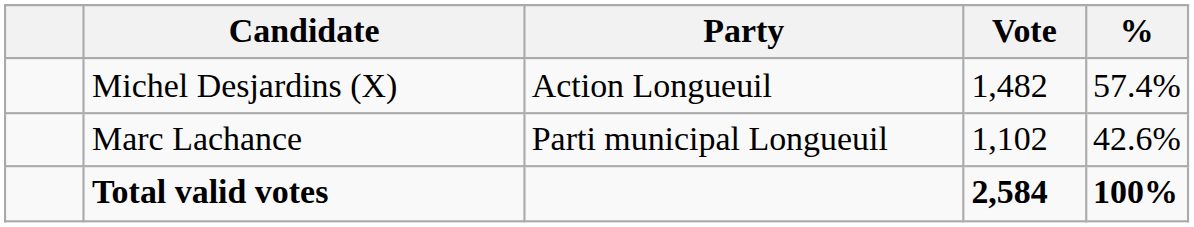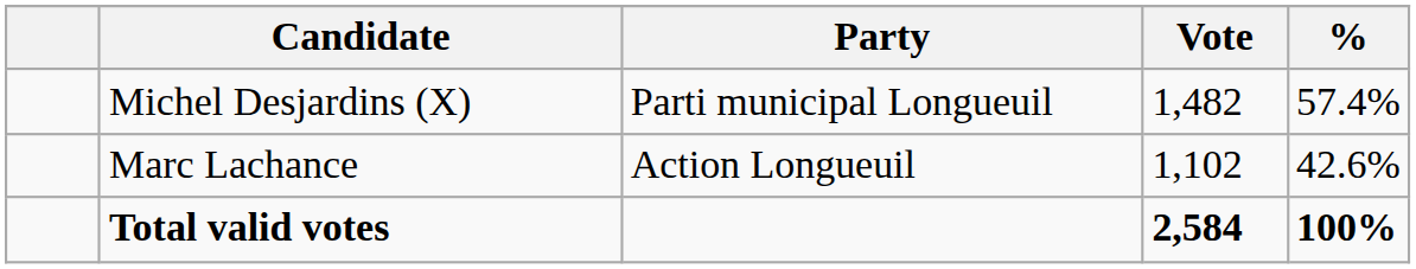Michel Desjardins (X) | Party: Action Longueuil -> Parti municipal Longueuil
Marc Lachance | Party: Parti municipal Longueuil -> Action Longueuil
